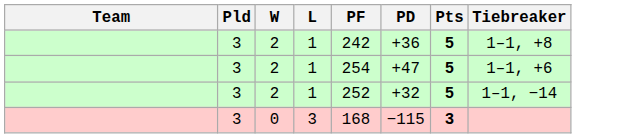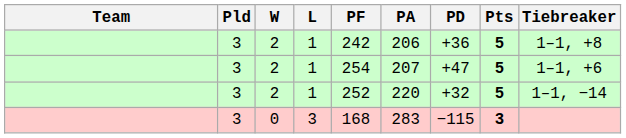+ column: PA | 206 | 207 | 220 | 283
